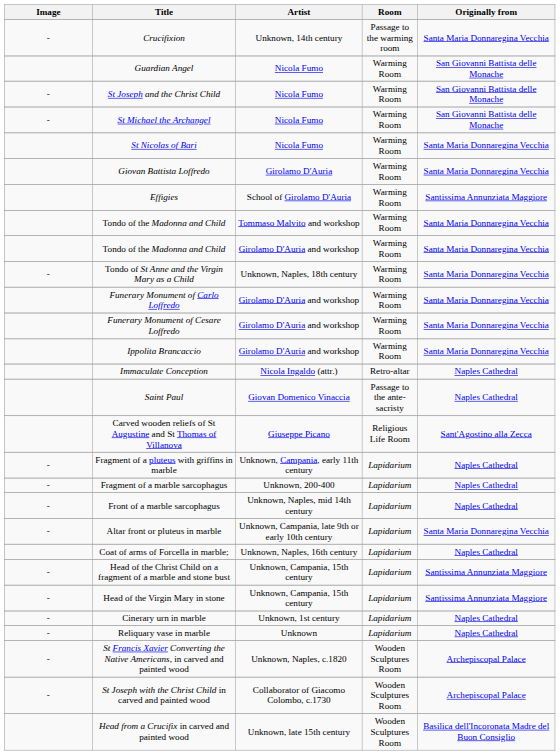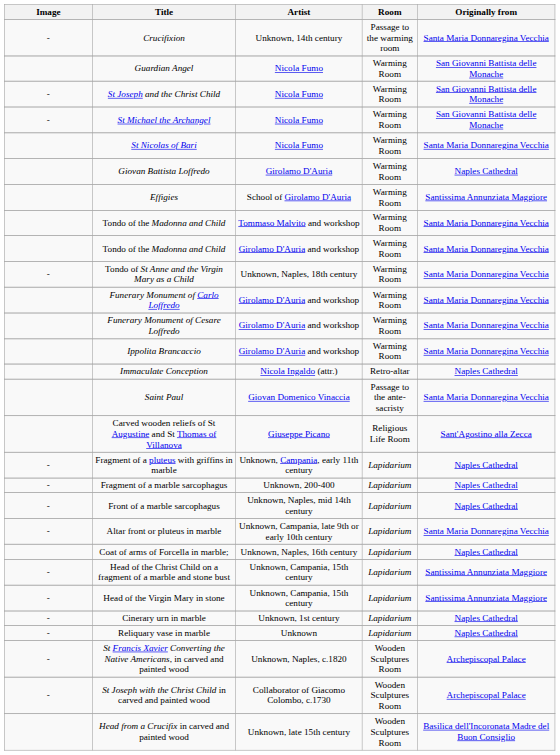Giovan Battista Loffredo | Originally from: Santa Maria Donnaregina Vecchia -> Naples Cathedral
Saint Paul | Originally from: Naples Cathedral -> Santa Maria Donnaregina Vecchia
